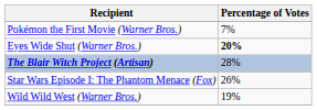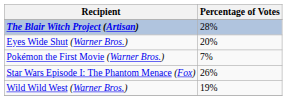rows swapped: The Blair Witch Project (Artisan) <-> Pokémon the First Movie (Warner Bros.)
Eyes Wide Shut (Warner Bros.) | Percentage of Votes: bold -> normal
